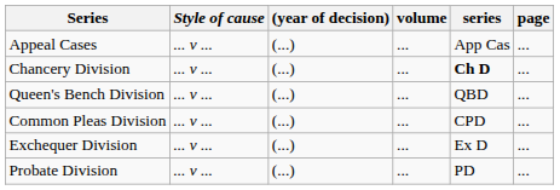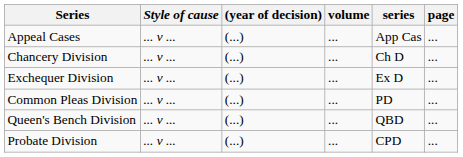Chancery Division | series: bold -> normal
rows swapped: Queen's Bench Division <-> Exchequer Division
Common Pleas Division | series: CPD -> PD
Probate Division | series: PD -> CPD
